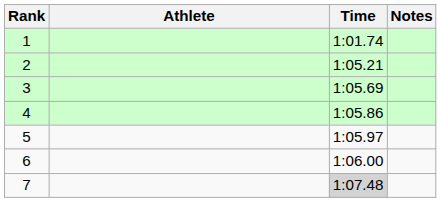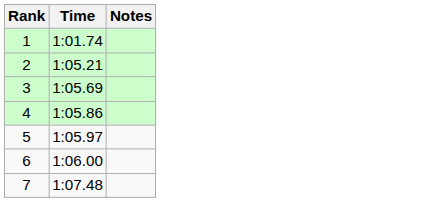- column: Athlete
7 | Time: lightgrey background -> no background
